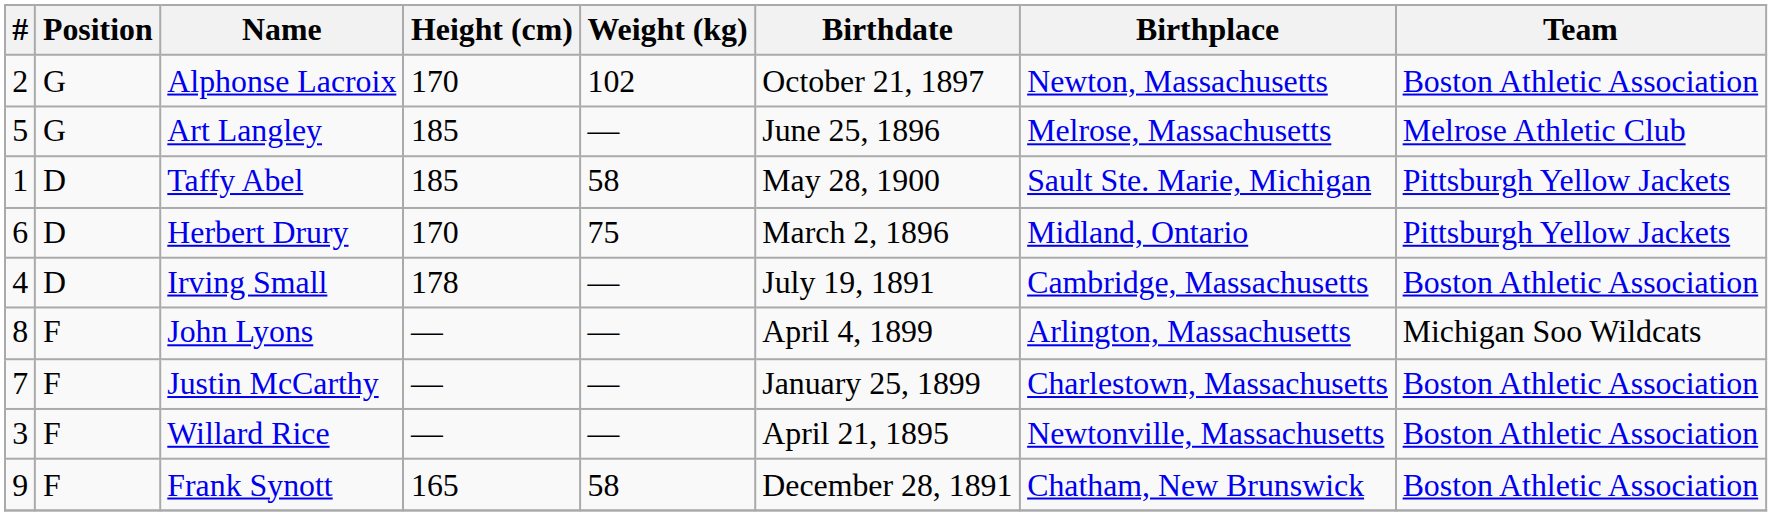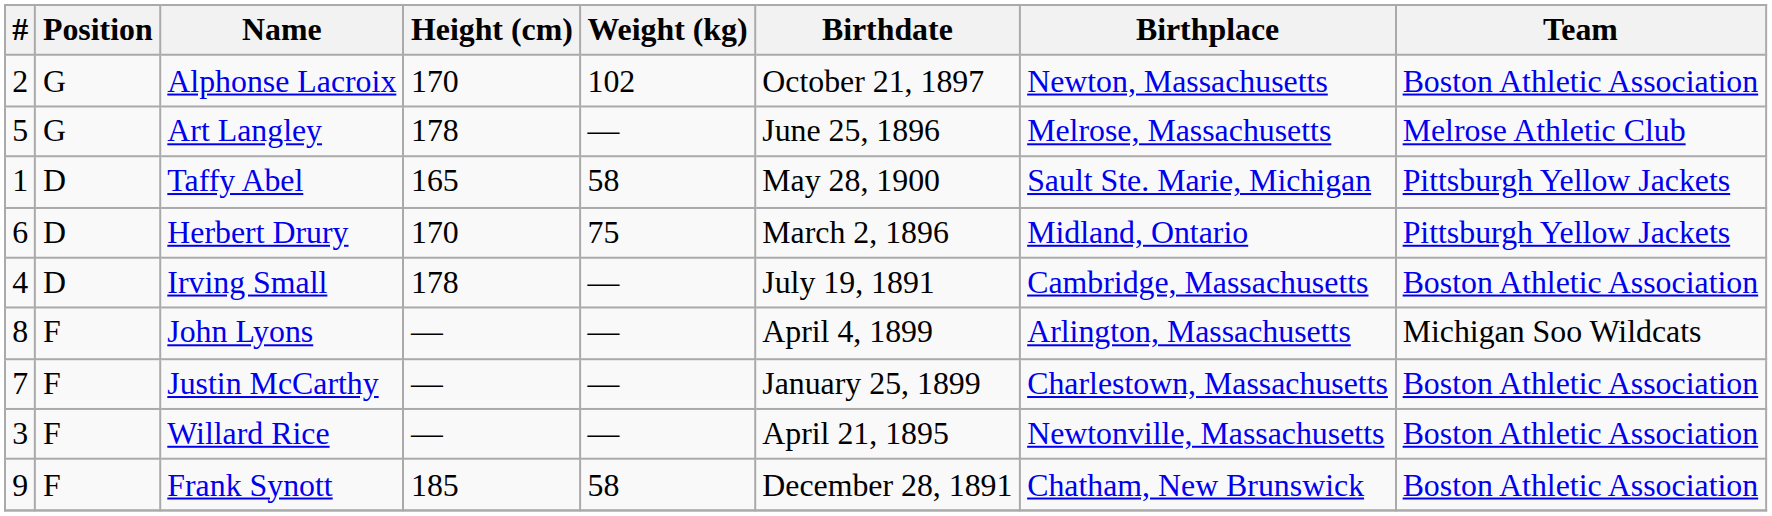Art Langley | Height (cm): 185 -> 178
Taffy Abel | Height (cm): 185 -> 165
Frank Synott | Height (cm): 165 -> 185
